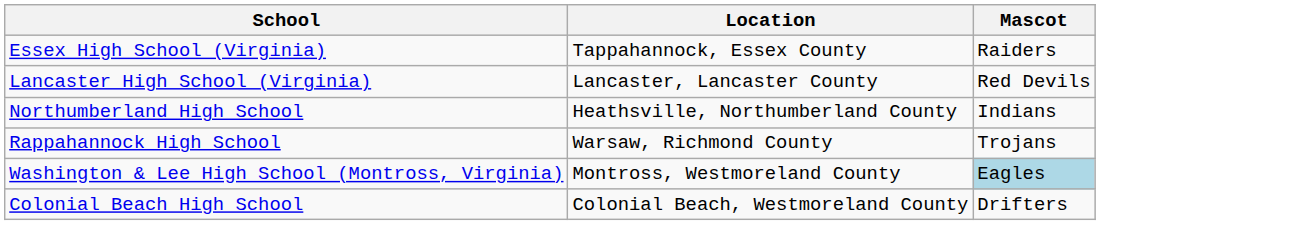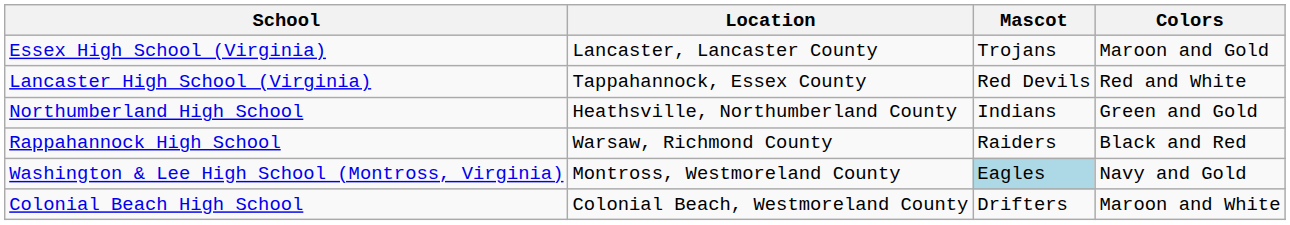+ column: Colors | Maroon and Gold | Red and White | Green and Gold | Black and Red | Navy and Gold | Maroon and White
Essex High School (Virginia) | Location: Tappahannock, Essex County -> Lancaster, Lancaster County
Essex High School (Virginia) | Mascot: Raiders -> Trojans
Lancaster High School (Virginia) | Location: Lancaster, Lancaster County -> Tappahannock, Essex County
Rappahannock High School | Mascot: Trojans -> Raiders
